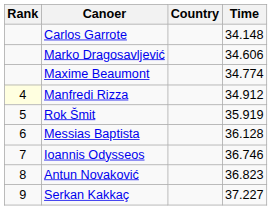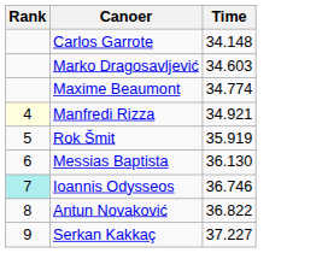- column: Country
Marko Dragosavljević | Time: 34.606 -> 34.603
Manfredi Rizza | Time: 34.912 -> 34.921
Messias Baptista | Time: 36.128 -> 36.130
Ioannis Odysseos | Rank: no background -> paleturquoise background
Antun Novaković | Time: 36.823 -> 36.822
